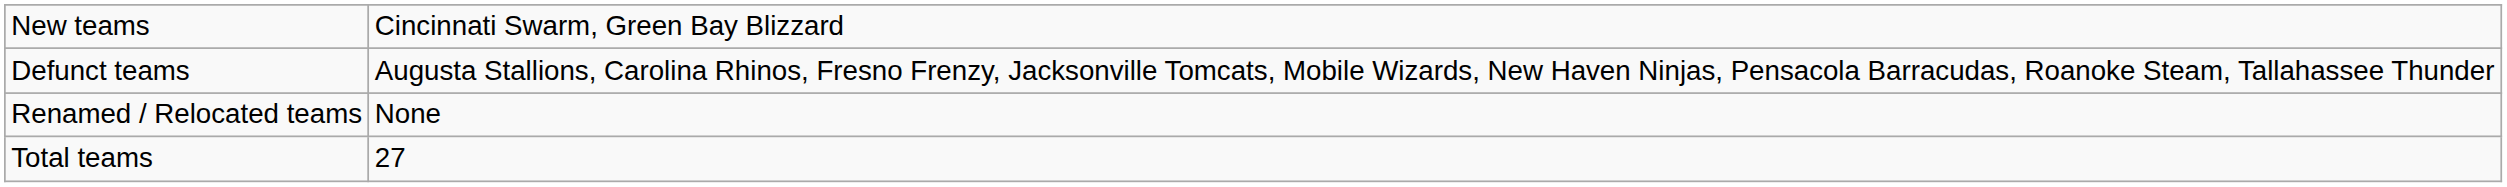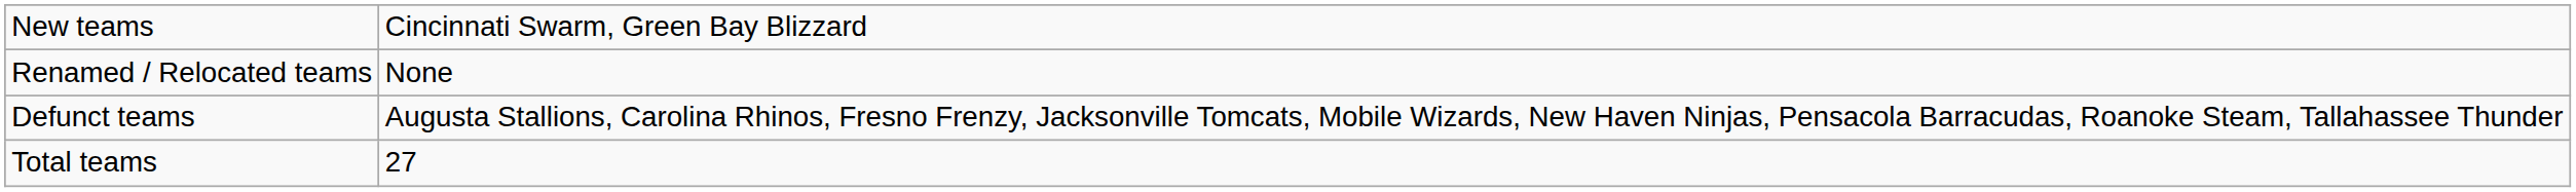rows swapped: Renamed / Relocated teams <-> Defunct teams
